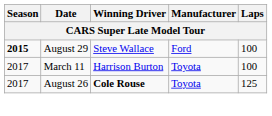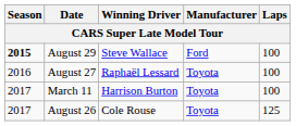+ row: 2016 | August 27 | Raphaël Lessard | Toyota | 100
August 26 | Winning Driver: bold -> normal
